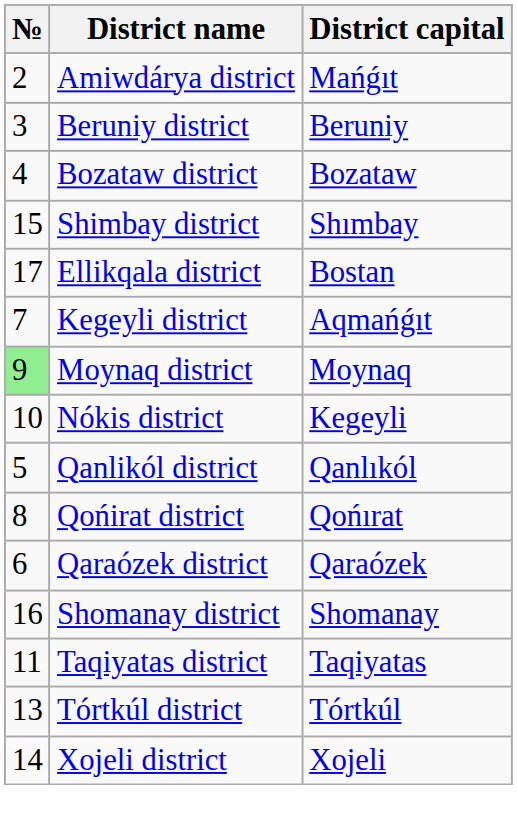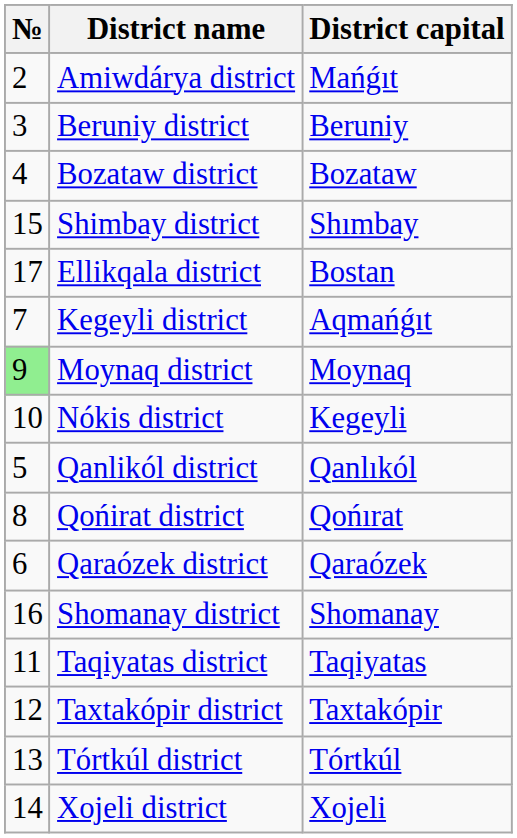+ row: 12 | Taxtakópir district | Taxtakópir
